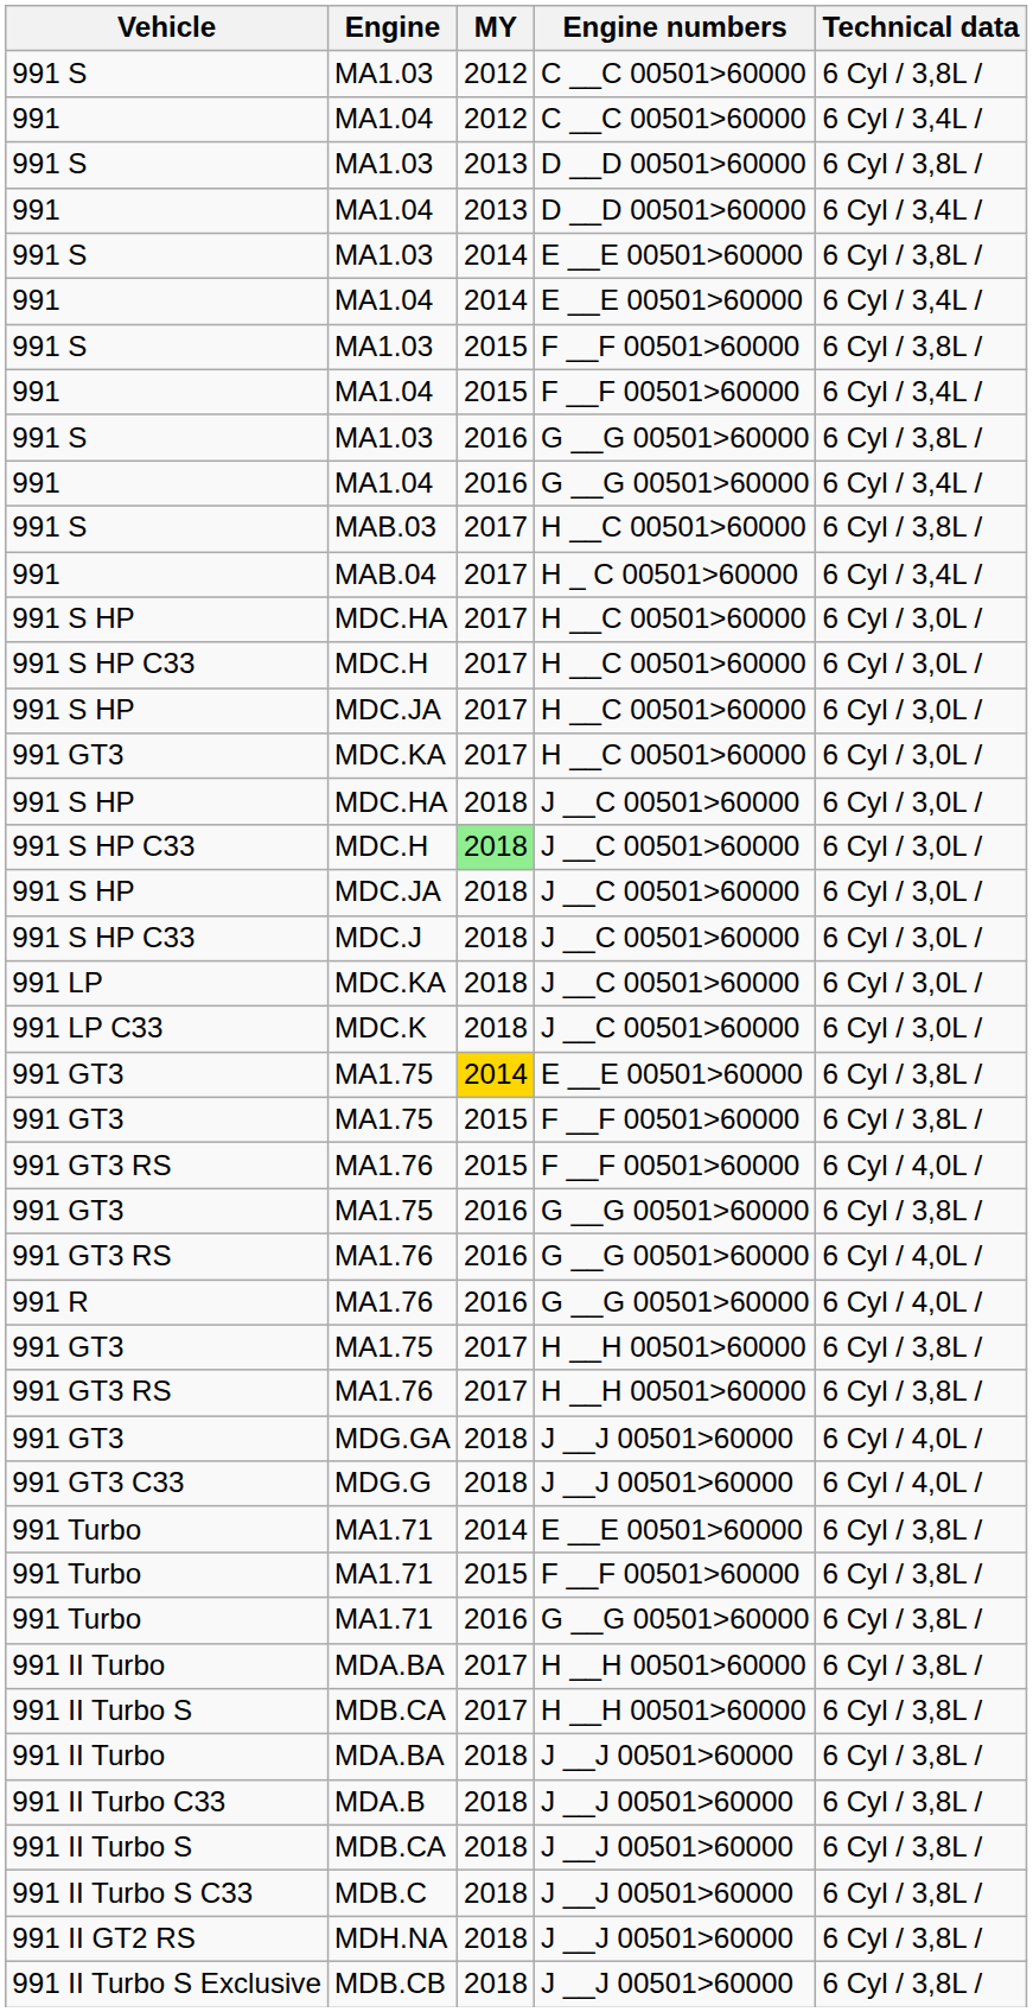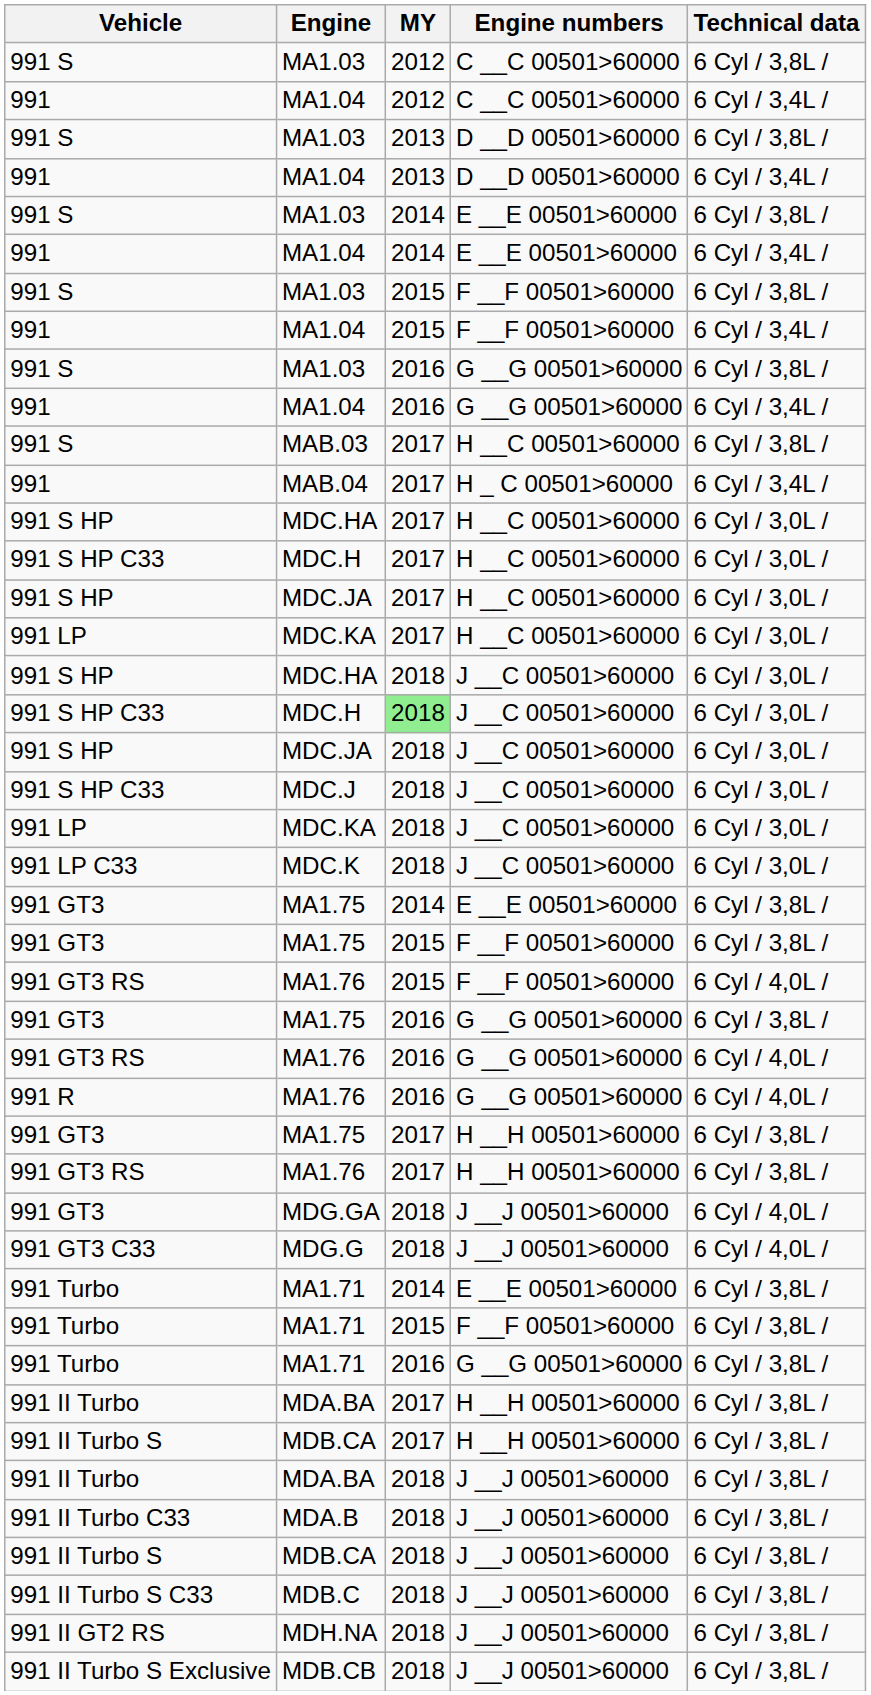MDC.KA / H __C 00501>60000 | Vehicle: 991 GT3 -> 991 LP
MA1.75 / E __E 00501>60000 | MY: gold background -> no background
